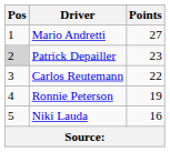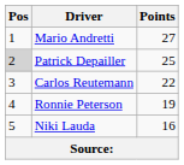Patrick Depailler | Points: 23 -> 25
